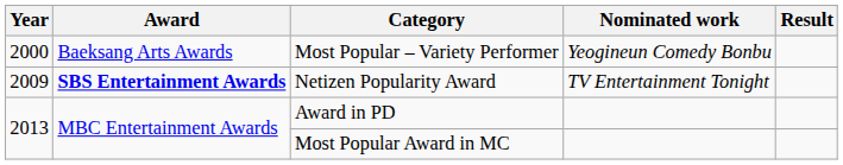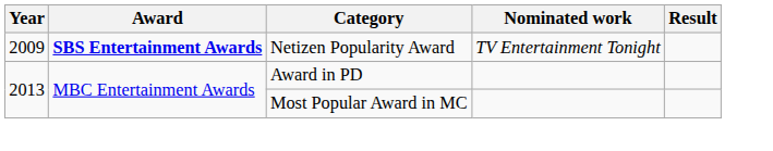- row: 2000 | Baeksang Arts Awards | Most Popular – Variety Performer | Yeogineun Comedy Bonbu
